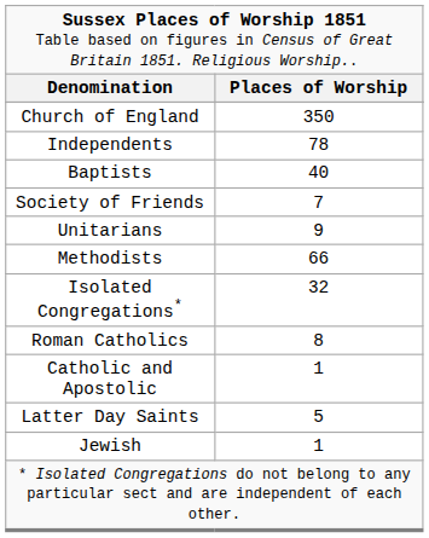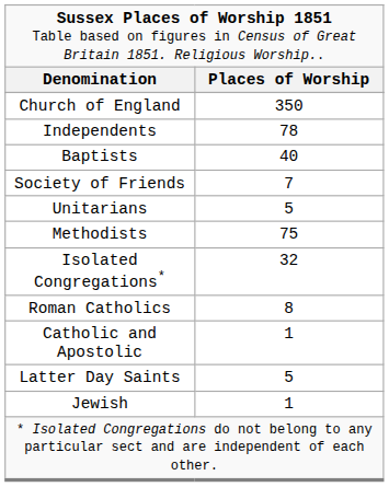Unitarians | column 2: 9 -> 5
Methodists | column 2: 66 -> 75
